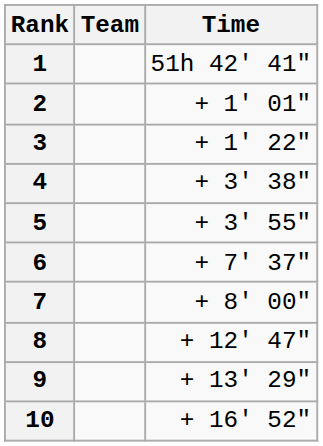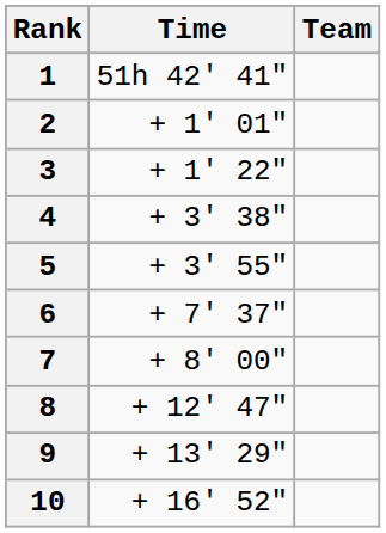columns swapped: Team <-> Time
